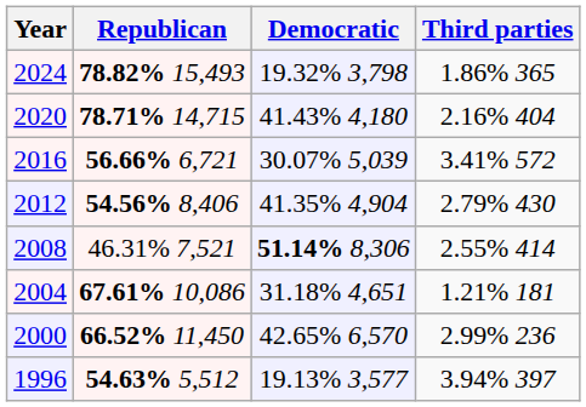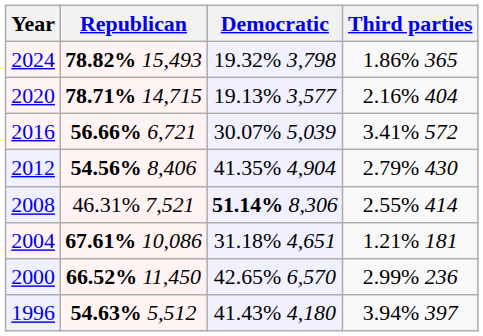2020 | Democratic: 41.43% 4,180 -> 19.13% 3,577
1996 | Democratic: 19.13% 3,577 -> 41.43% 4,180
